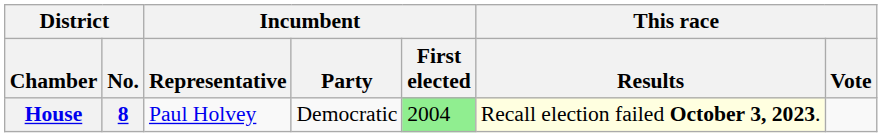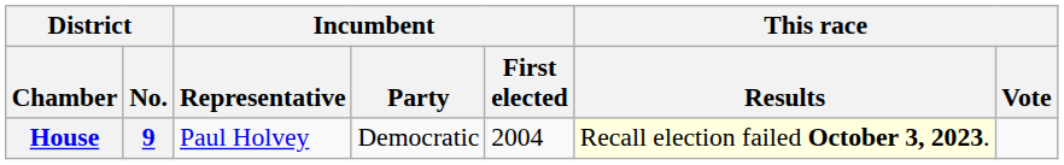House | District / No.: 8 -> 9
House | Incumbent / First elected: lightgreen background -> no background
